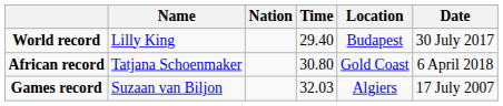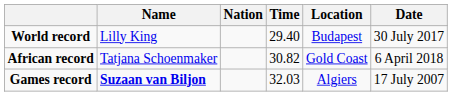African record | Time: 30.80 -> 30.82
Games record | Name: normal -> bold
